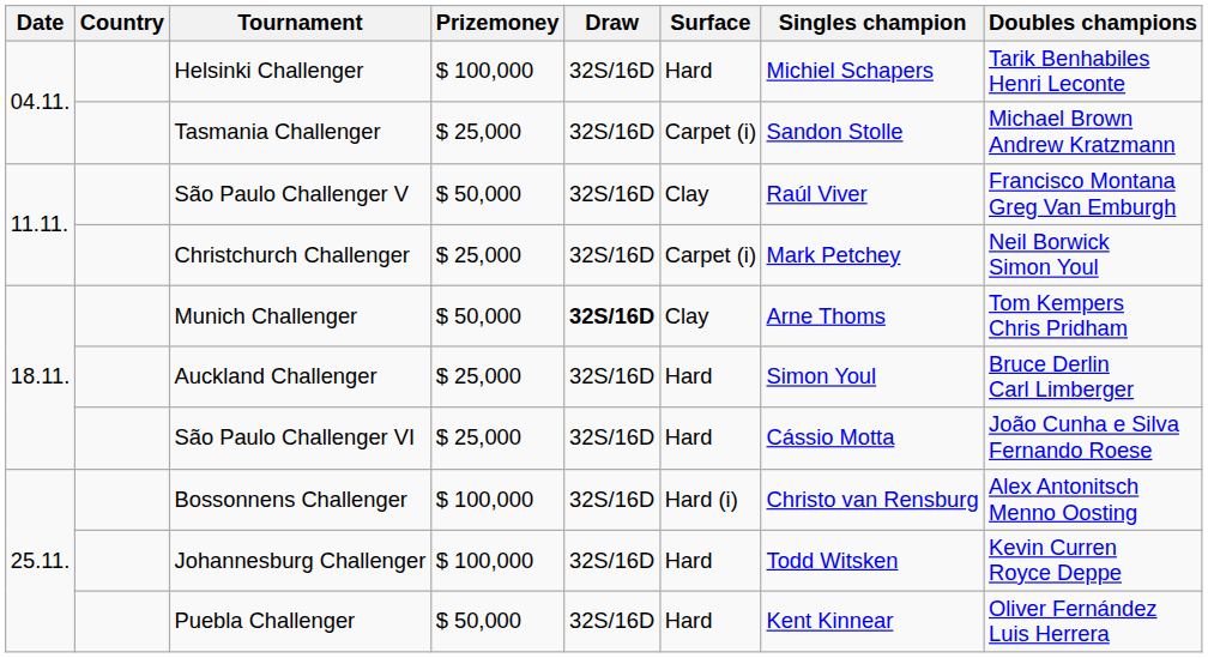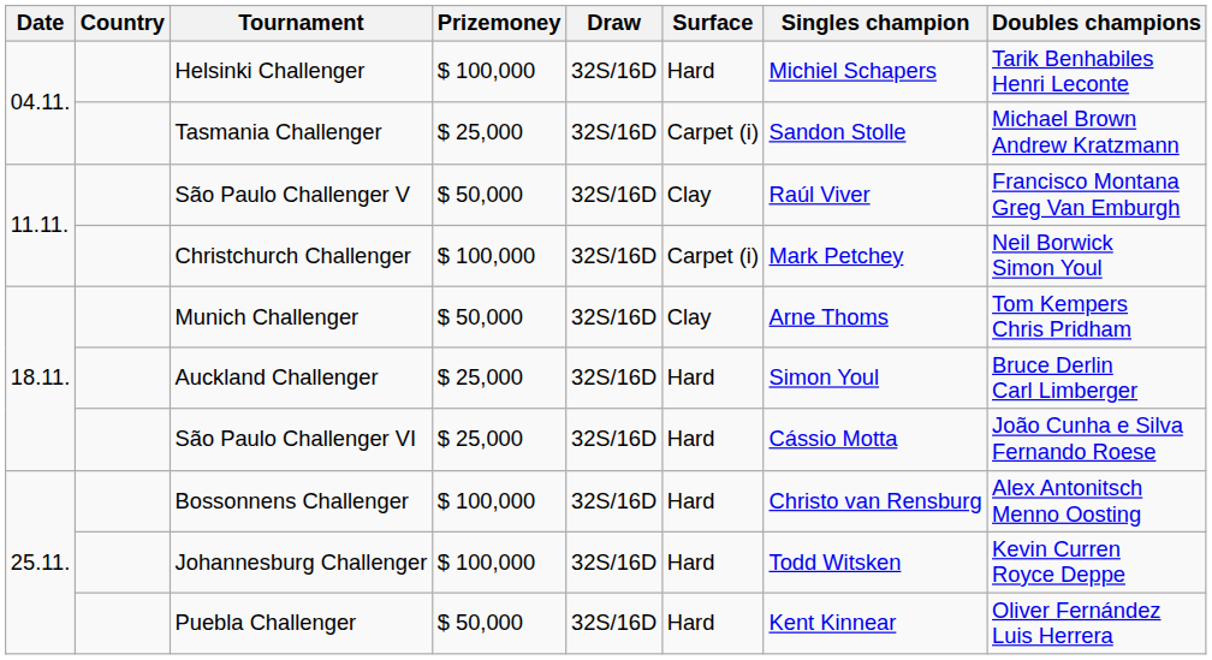Christchurch Challenger | Prizemoney: $ 25,000 -> $ 100,000
Munich Challenger | Draw: bold -> normal
Bossonnens Challenger | Surface: Hard (i) -> Hard
